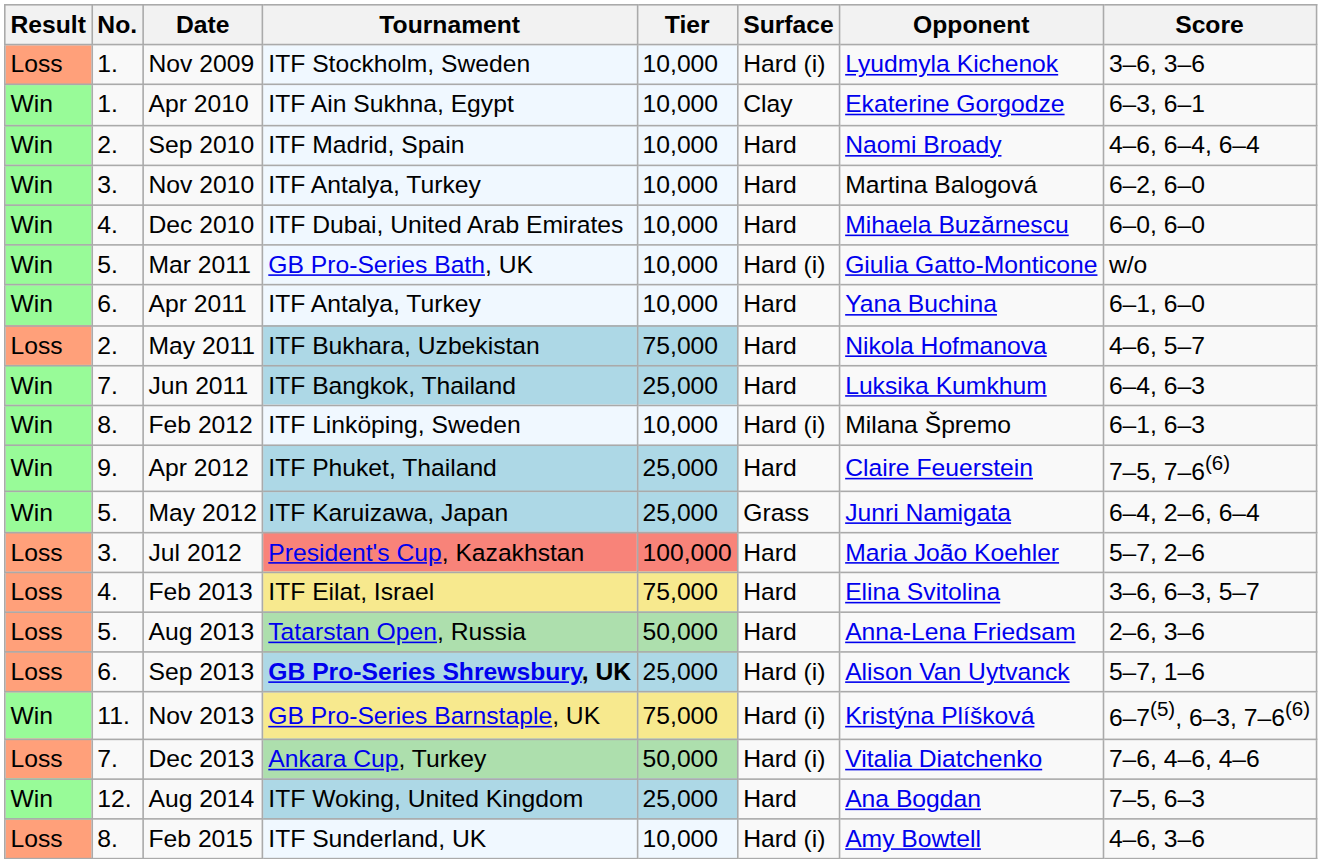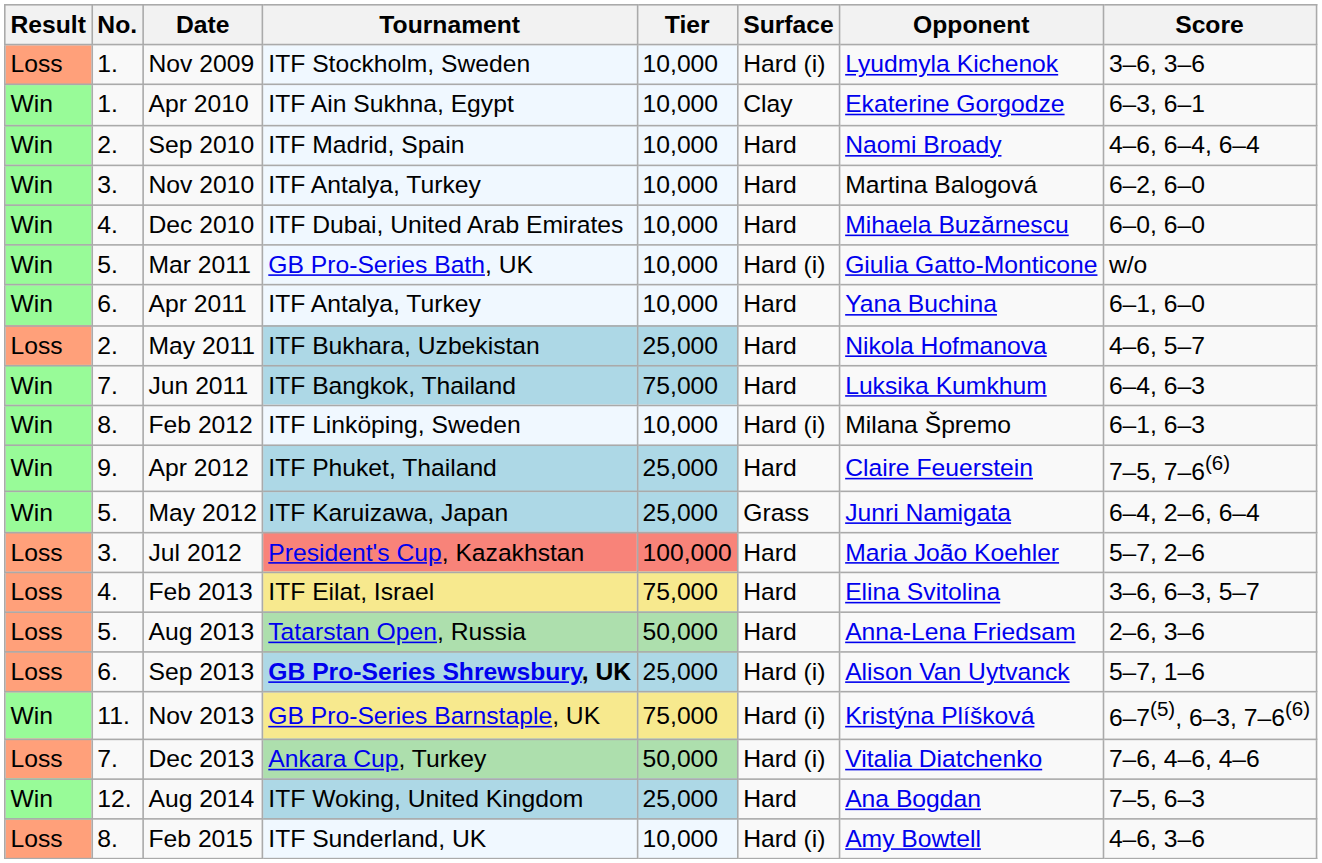May 2011 | Tier: 75,000 -> 25,000
Jun 2011 | Tier: 25,000 -> 75,000
